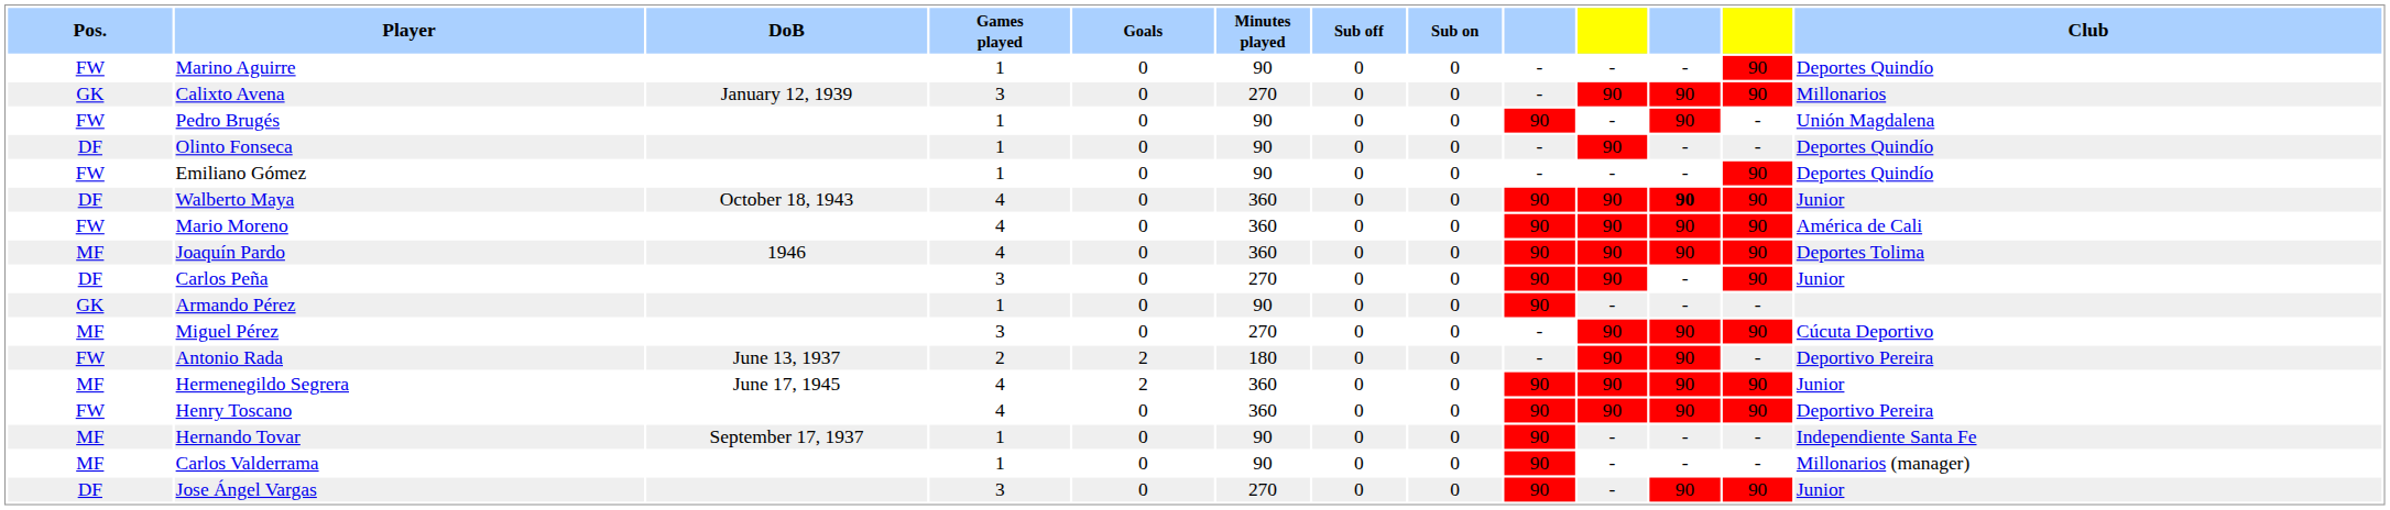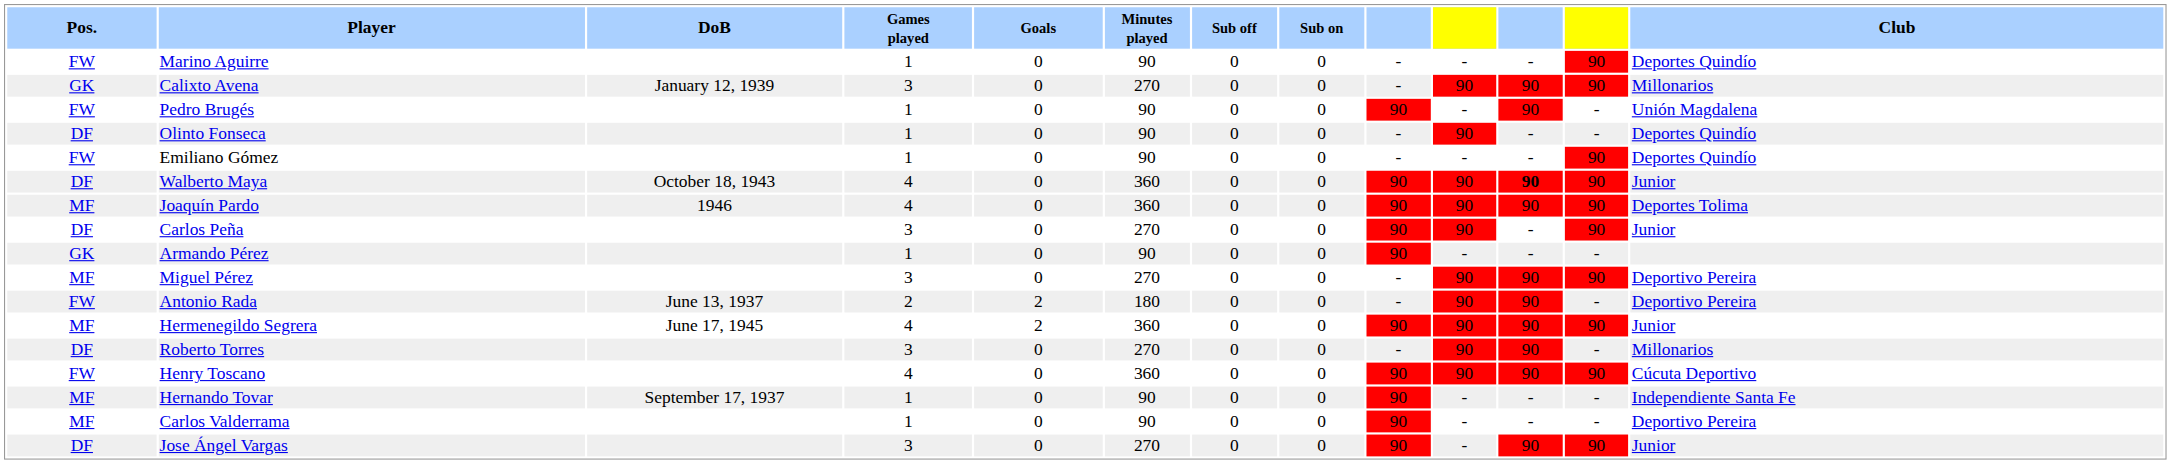- row: FW | Mario Moreno | 4 | 0 | 360 | 0 | 0 | 90 | 90 | 90 | 90 | América de Cali
Miguel Pérez | Club: Cúcuta Deportivo -> Deportivo Pereira
+ row: DF | Roberto Torres | 3 | 0 | 270 | 0 | 0 | - | 90 | 90 | - | Millonarios
Henry Toscano | Club: Deportivo Pereira -> Cúcuta Deportivo
Carlos Valderrama | Club: Millonarios (manager) -> Deportivo Pereira
